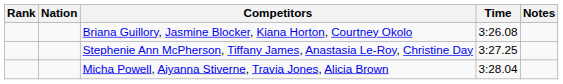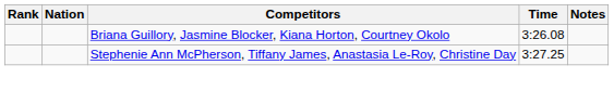- row: Micha Powell, Aiyanna Stiverne, Travia Jones, Alicia Brown | 3:28.04
